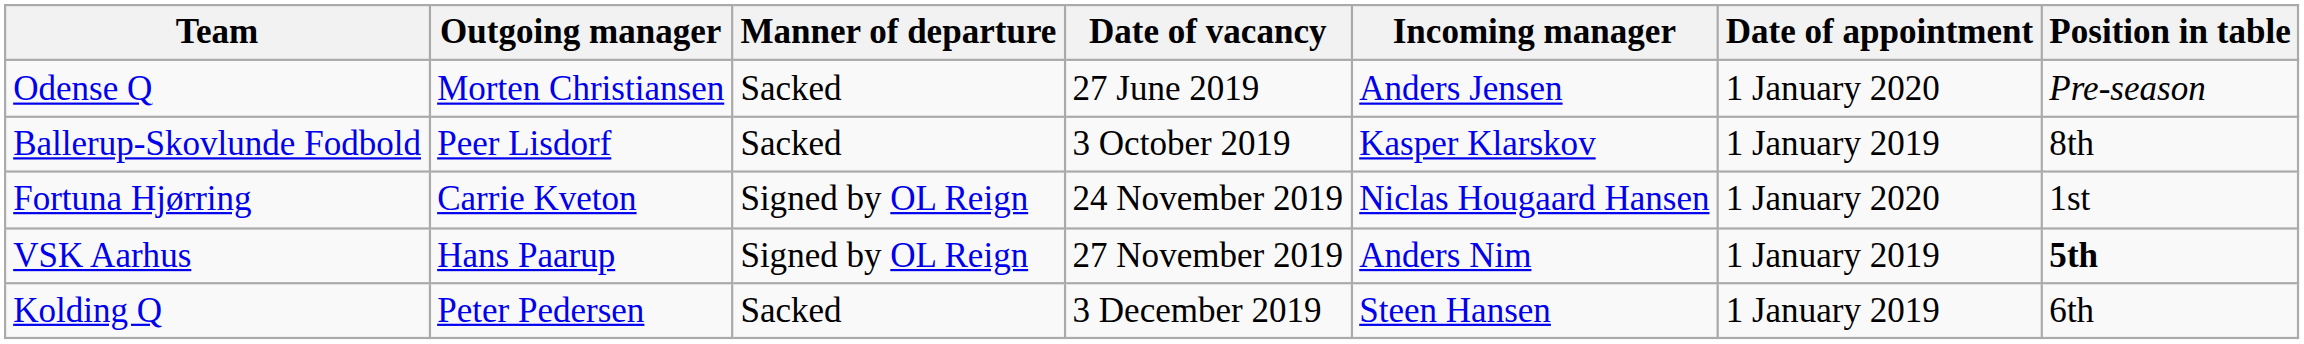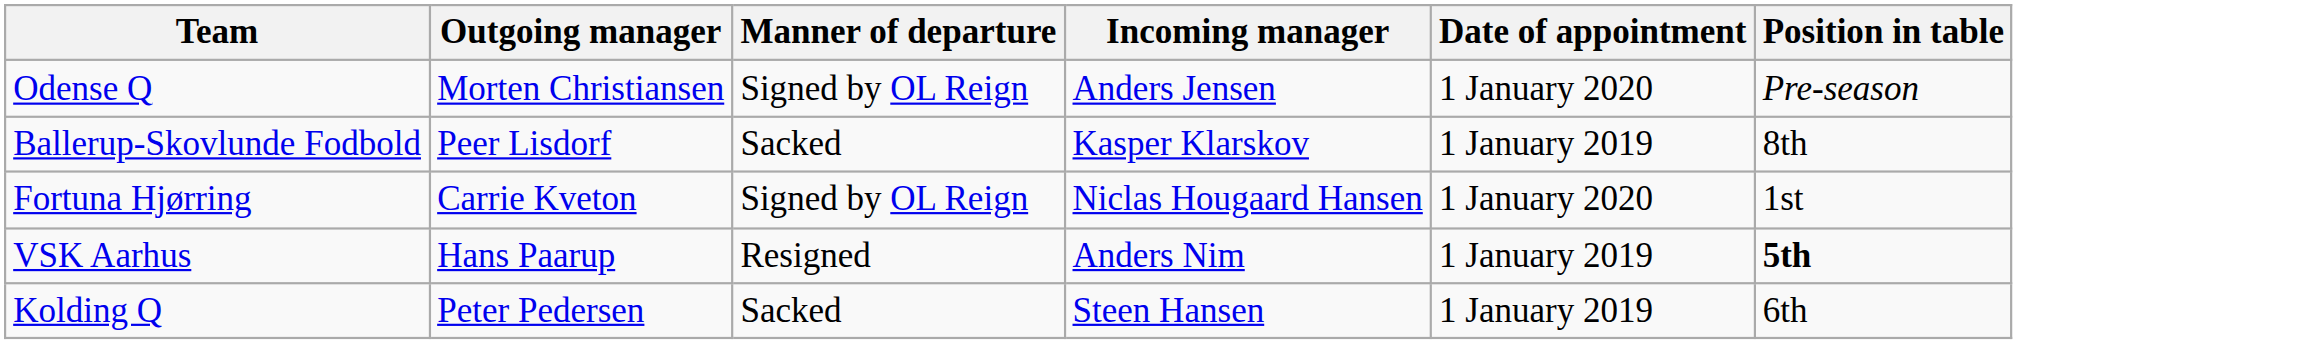- column: Date of vacancy | 27 June 2019 | 3 October 2019 | 24 November 2019 | 27 November 2019 | 3 December 2019
Odense Q | Manner of departure: Sacked -> Signed by OL Reign
VSK Aarhus | Manner of departure: Signed by OL Reign -> Resigned
